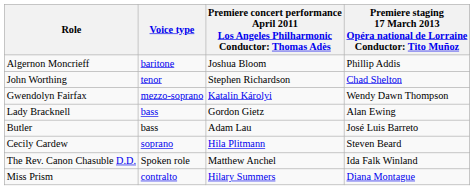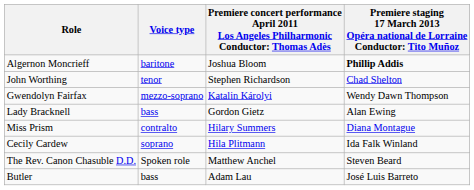Algernon Moncrieff | column 4: normal -> bold
rows swapped: Miss Prism <-> Butler
Cecily Cardew | column 4: Steven Beard -> Ida Falk Winland
The Rev. Canon Chasuble D.D. | column 4: Ida Falk Winland -> Steven Beard
